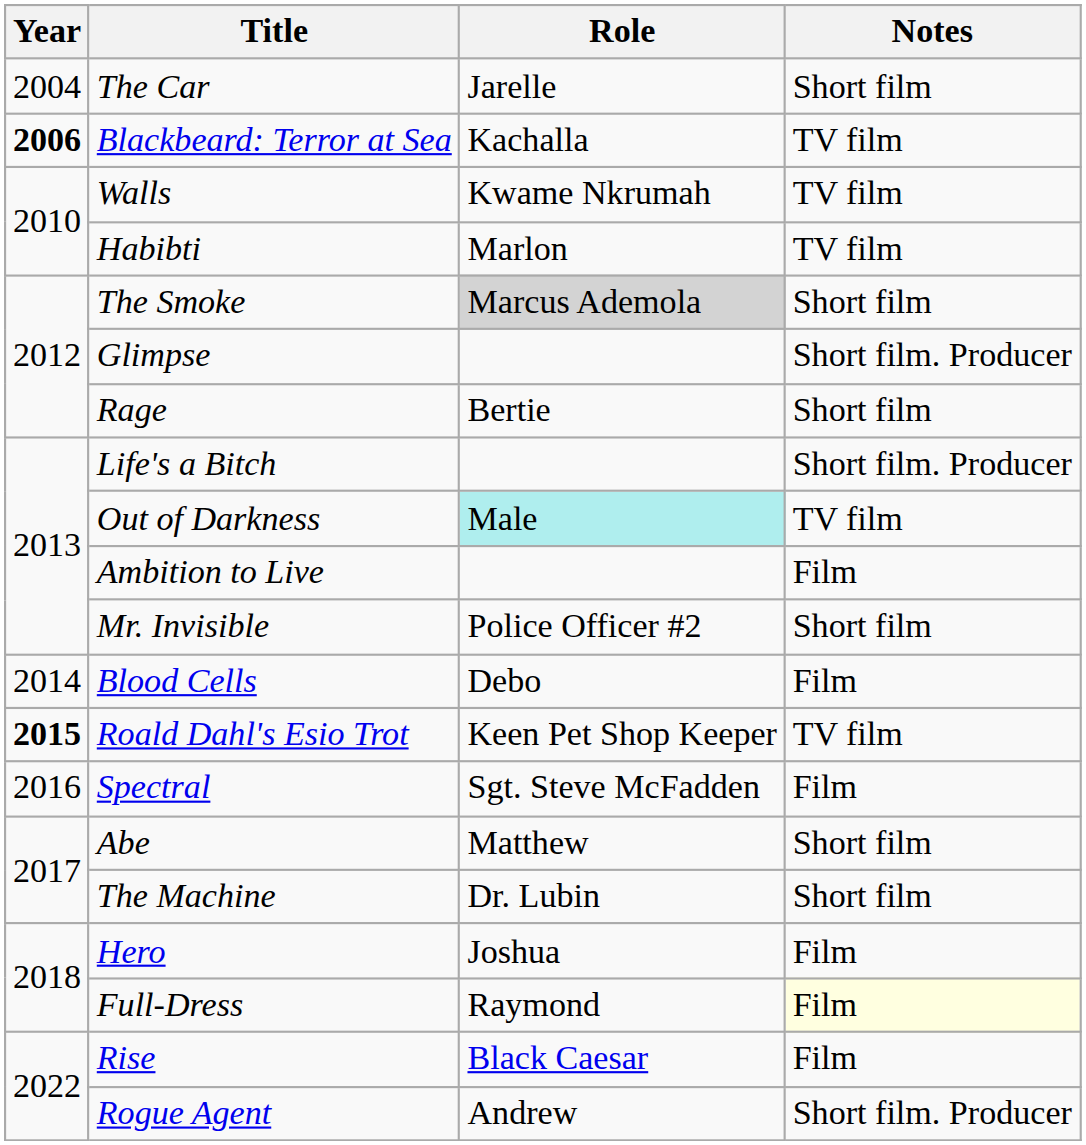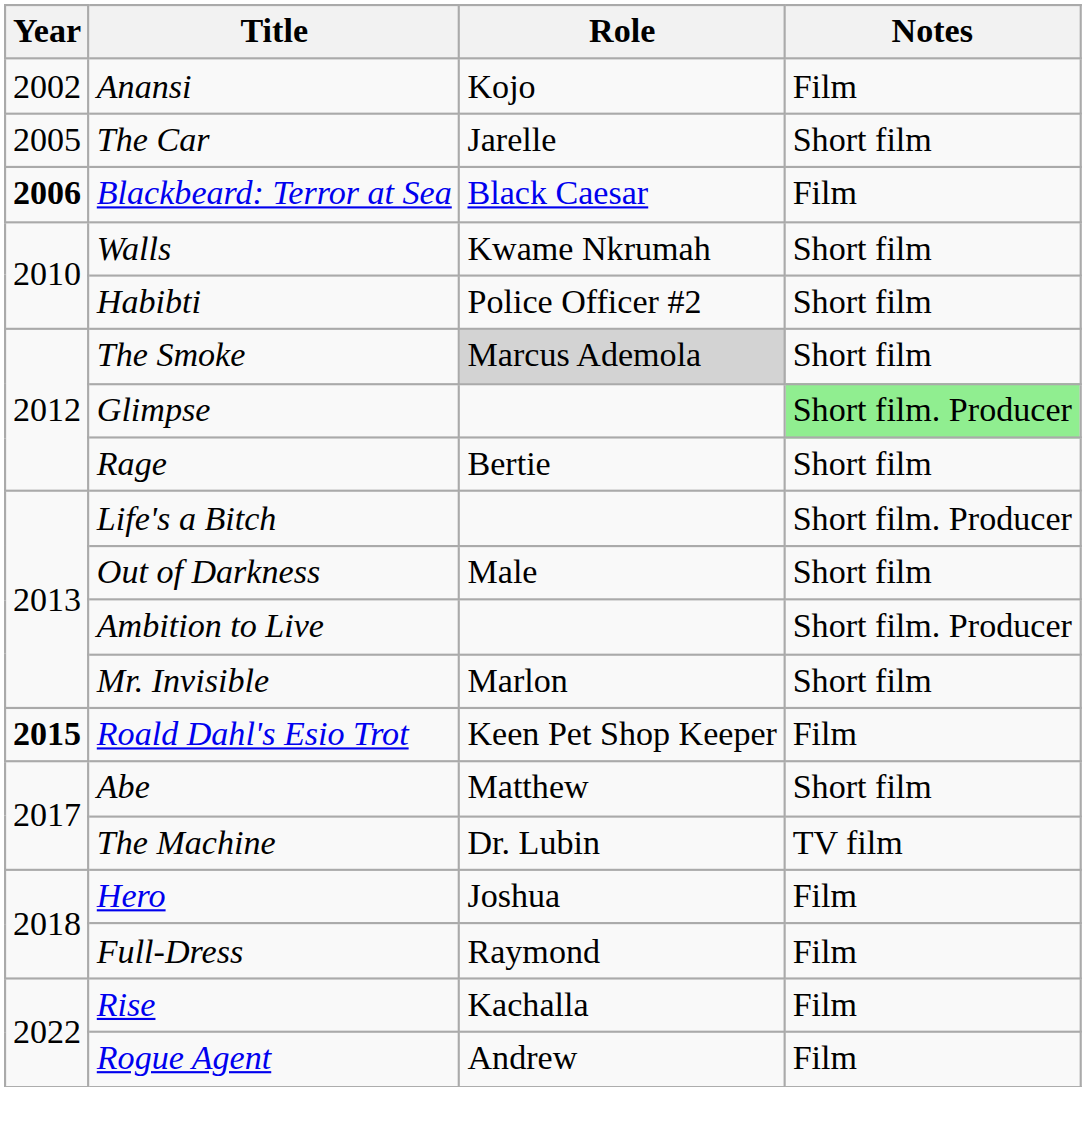+ row: 2002 | Anansi | Kojo | Film
The Car | Year: 2004 -> 2005
Blackbeard: Terror at Sea | Role: Kachalla -> Black Caesar
Blackbeard: Terror at Sea | Notes: TV film -> Film
Walls | Notes: TV film -> Short film
Habibti | Role: Marlon -> Police Officer #2
Habibti | Notes: TV film -> Short film
Glimpse | Notes: no background -> lightgreen background
Out of Darkness | Role: paleturquoise background -> no background
Out of Darkness | Notes: TV film -> Short film
Ambition to Live | Notes: Film -> Short film. Producer
Mr. Invisible | Role: Police Officer #2 -> Marlon
- row: 2014 | Blood Cells | Debo | Film
Roald Dahl's Esio Trot | Notes: TV film -> Film
- row: 2016 | Spectral | Sgt. Steve McFadden | Film
The Machine | Notes: Short film -> TV film
Full-Dress | Notes: lightyellow background -> no background
Rise | Role: Black Caesar -> Kachalla
Rogue Agent | Notes: Short film. Producer -> Film
